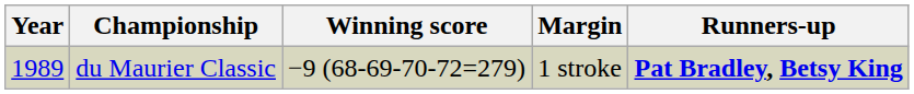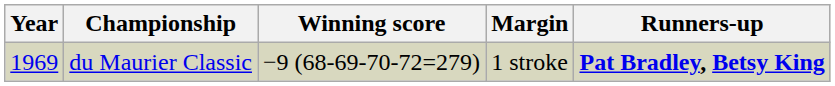du Maurier Classic | Year: 1989 -> 1969
